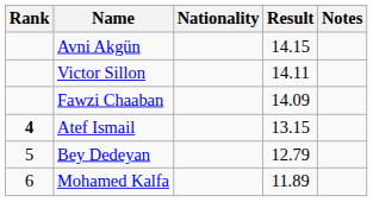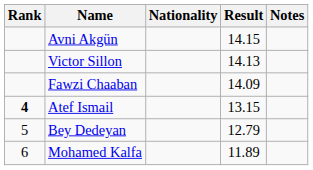Victor Sillon | Result: 14.11 -> 14.13
